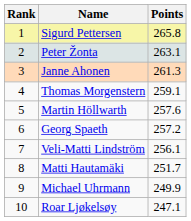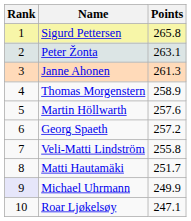Thomas Morgenstern | Points: 259.1 -> 258.9
Veli-Matti Lindström | Points: 256.1 -> 255.8
Michael Uhrmann | Rank: no background -> lavender background
